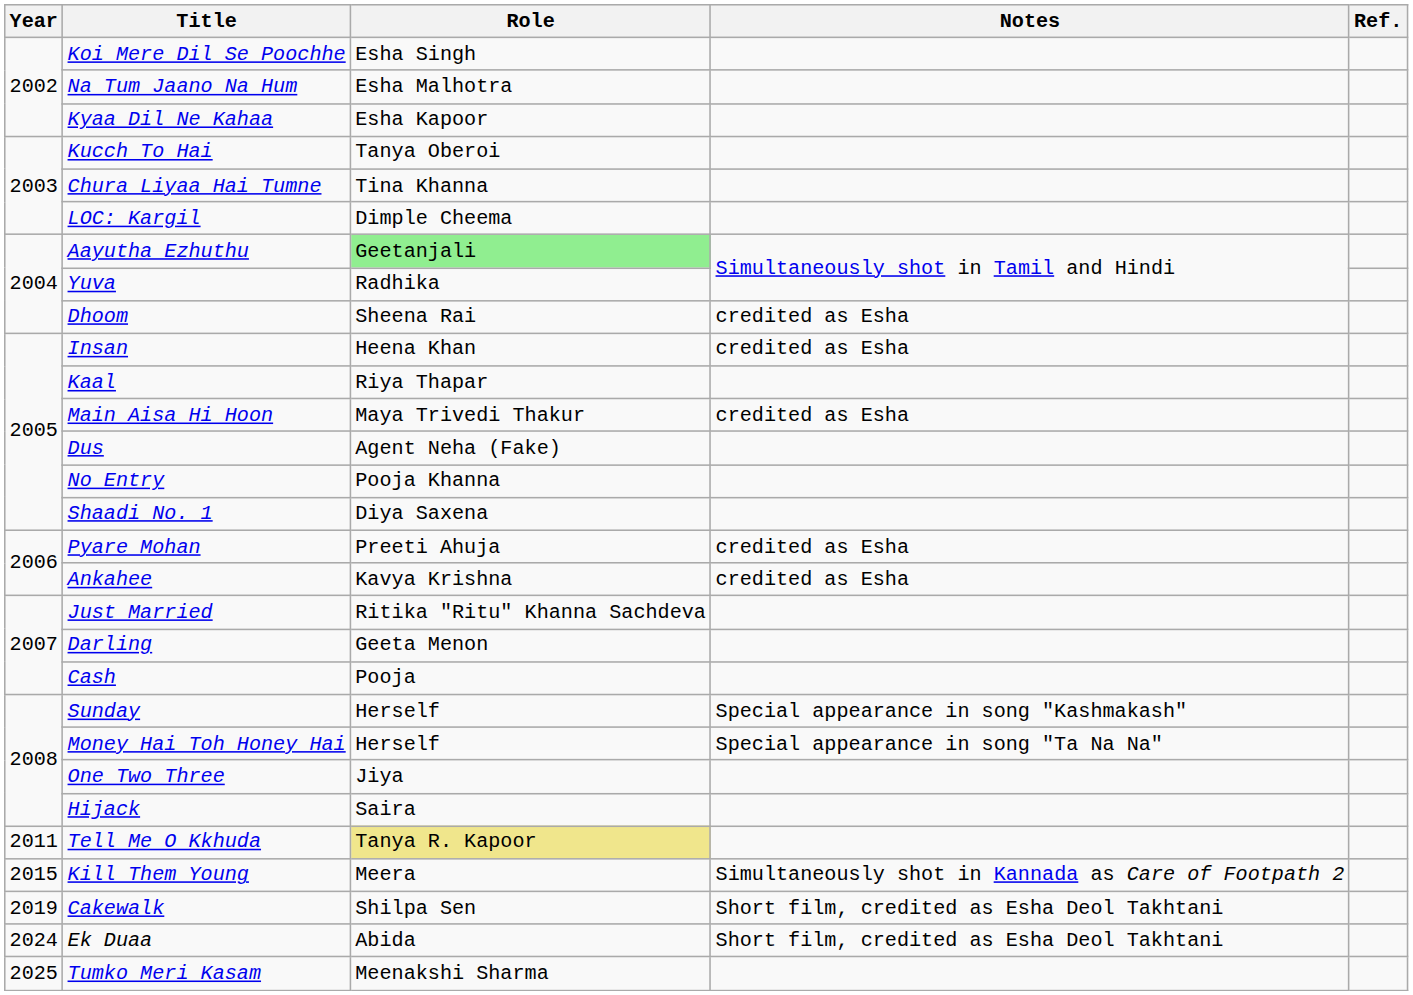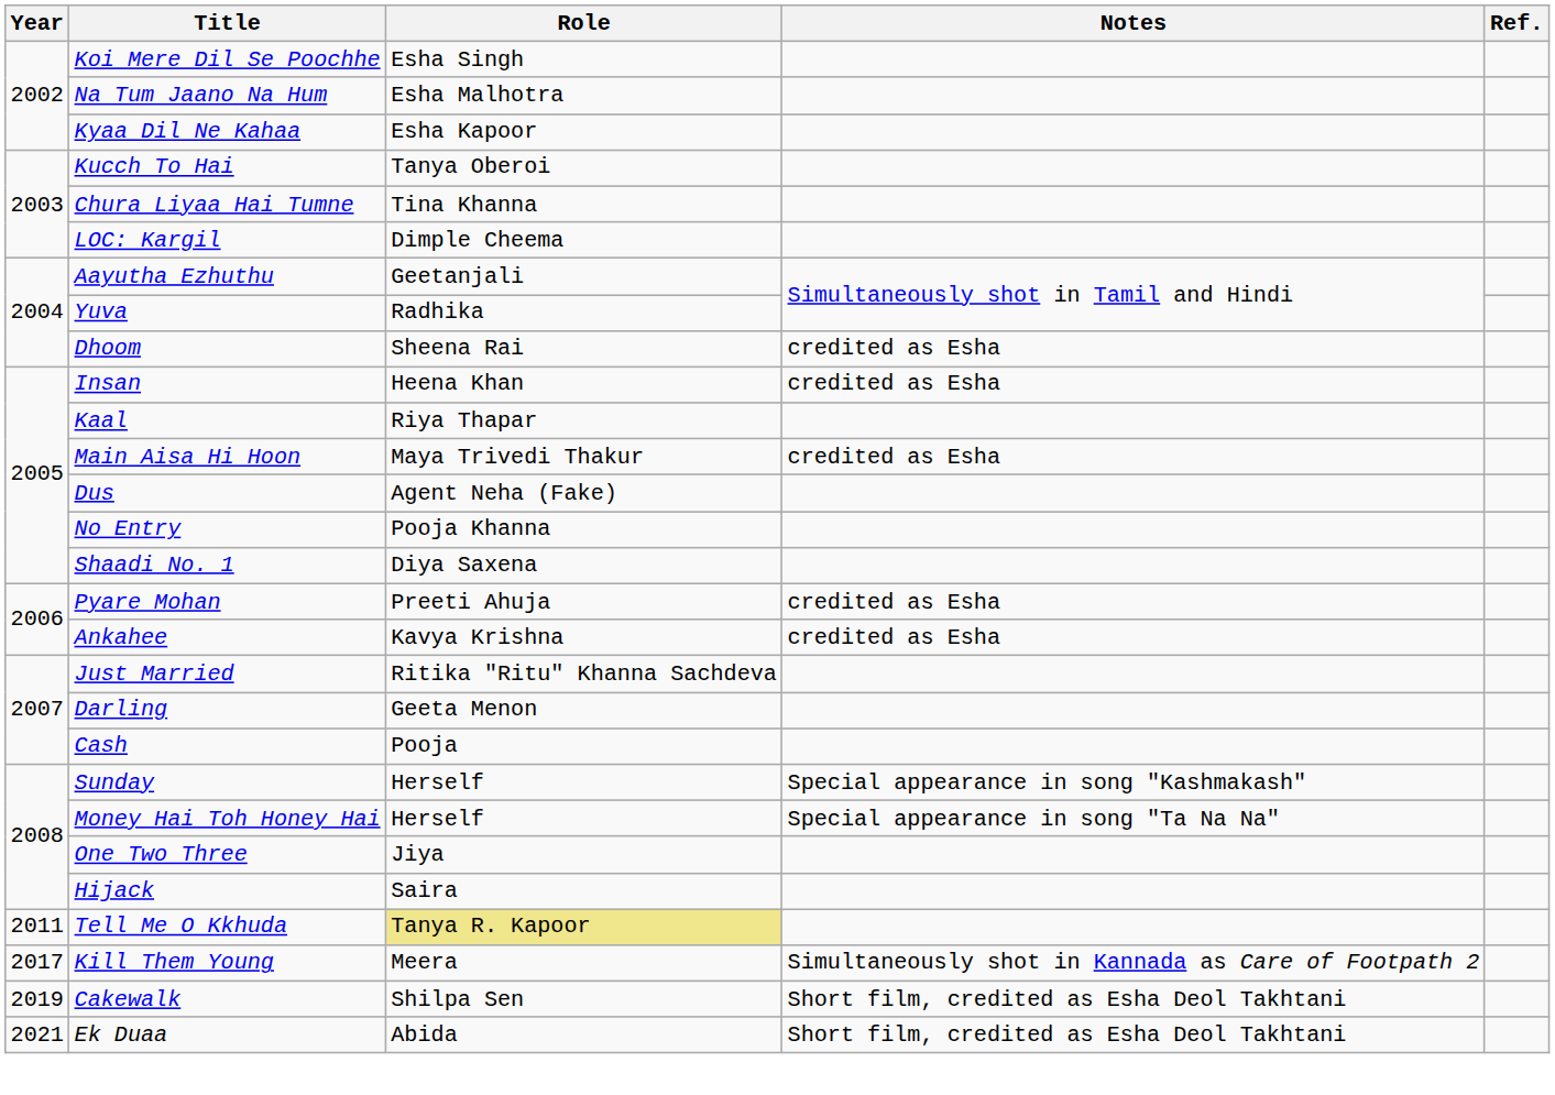Aayutha Ezhuthu | Role: lightgreen background -> no background
Kill Them Young | Year: 2015 -> 2017
Ek Duaa | Year: 2024 -> 2021
- row: 2025 | Tumko Meri Kasam | Meenakshi Sharma
